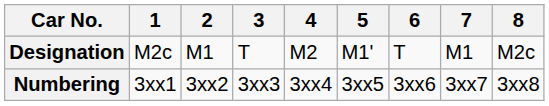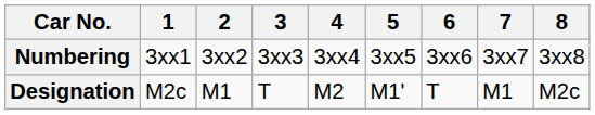rows swapped: Designation <-> Numbering
